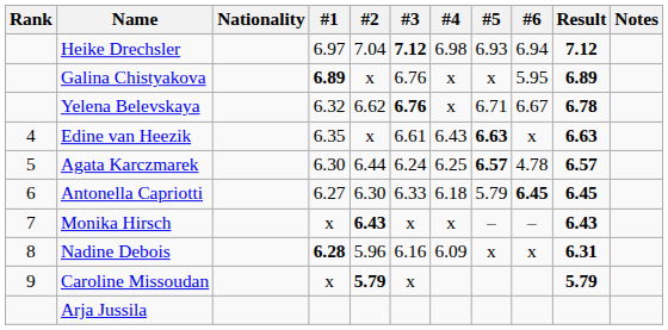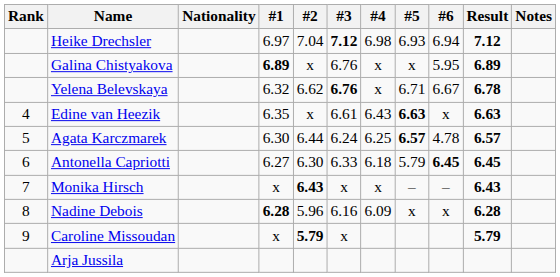Nadine Debois | Result: 6.31 -> 6.28
